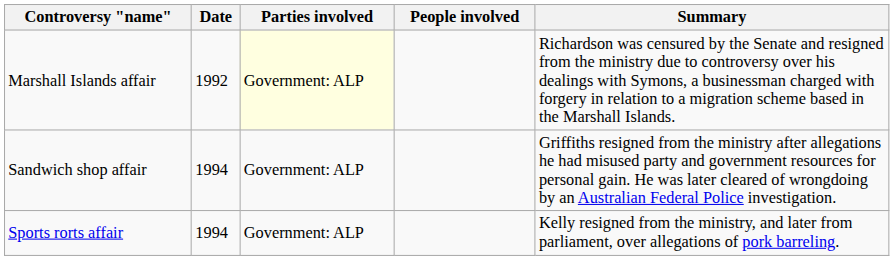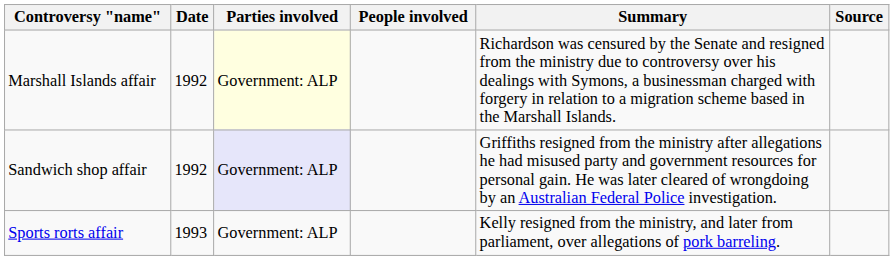+ column: Source
Sandwich shop affair | Date: 1994 -> 1992
Sandwich shop affair | Parties involved: no background -> lavender background
Sports rorts affair | Date: 1994 -> 1993
